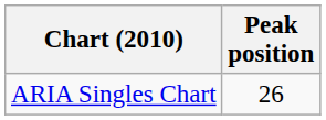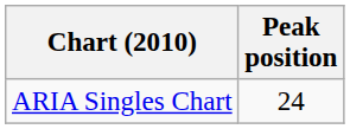ARIA Singles Chart | Peak position: 26 -> 24
